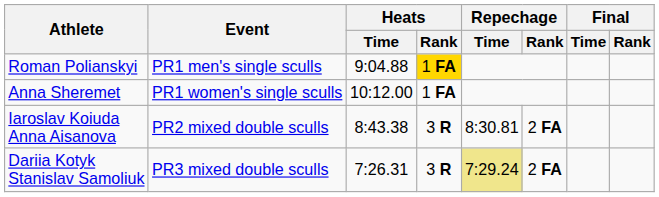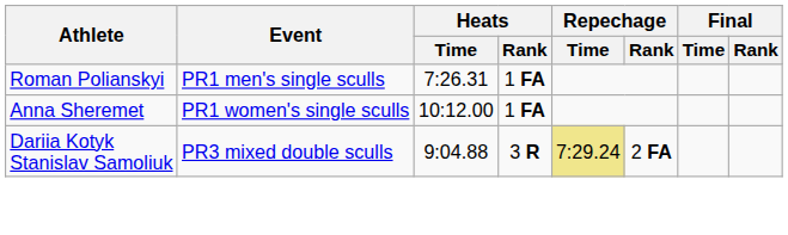Roman Polianskyi | Heats / Time: 9:04.88 -> 7:26.31
Roman Polianskyi | Heats / Rank: gold background -> no background
- row: Iaroslav Koiuda Anna Aisanova | PR2 mixed double sculls | 8:43.38 | 3 R | 8:30.81 | 2 FA
Dariia Kotyk Stanislav Samoliuk | Heats / Time: 7:26.31 -> 9:04.88
